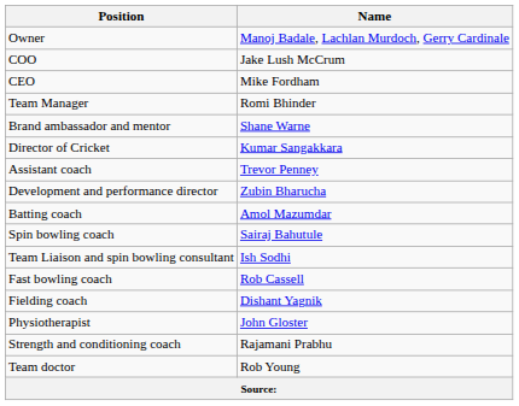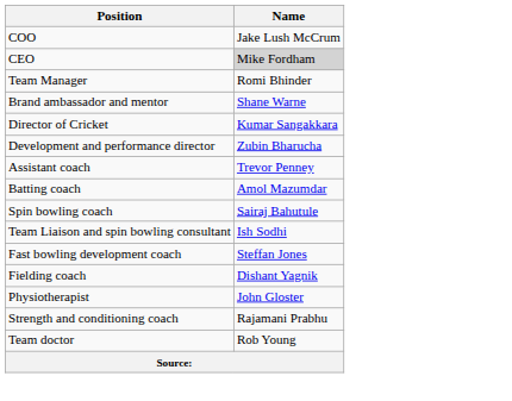- row: Owner | Manoj Badale, Lachlan Murdoch, Gerry Cardinale
CEO | Name: no background -> lightgrey background
rows swapped: Assistant coach <-> Development and performance director
- row: Fast bowling coach | Rob Cassell
+ row: Fast bowling development coach | Steffan Jones
